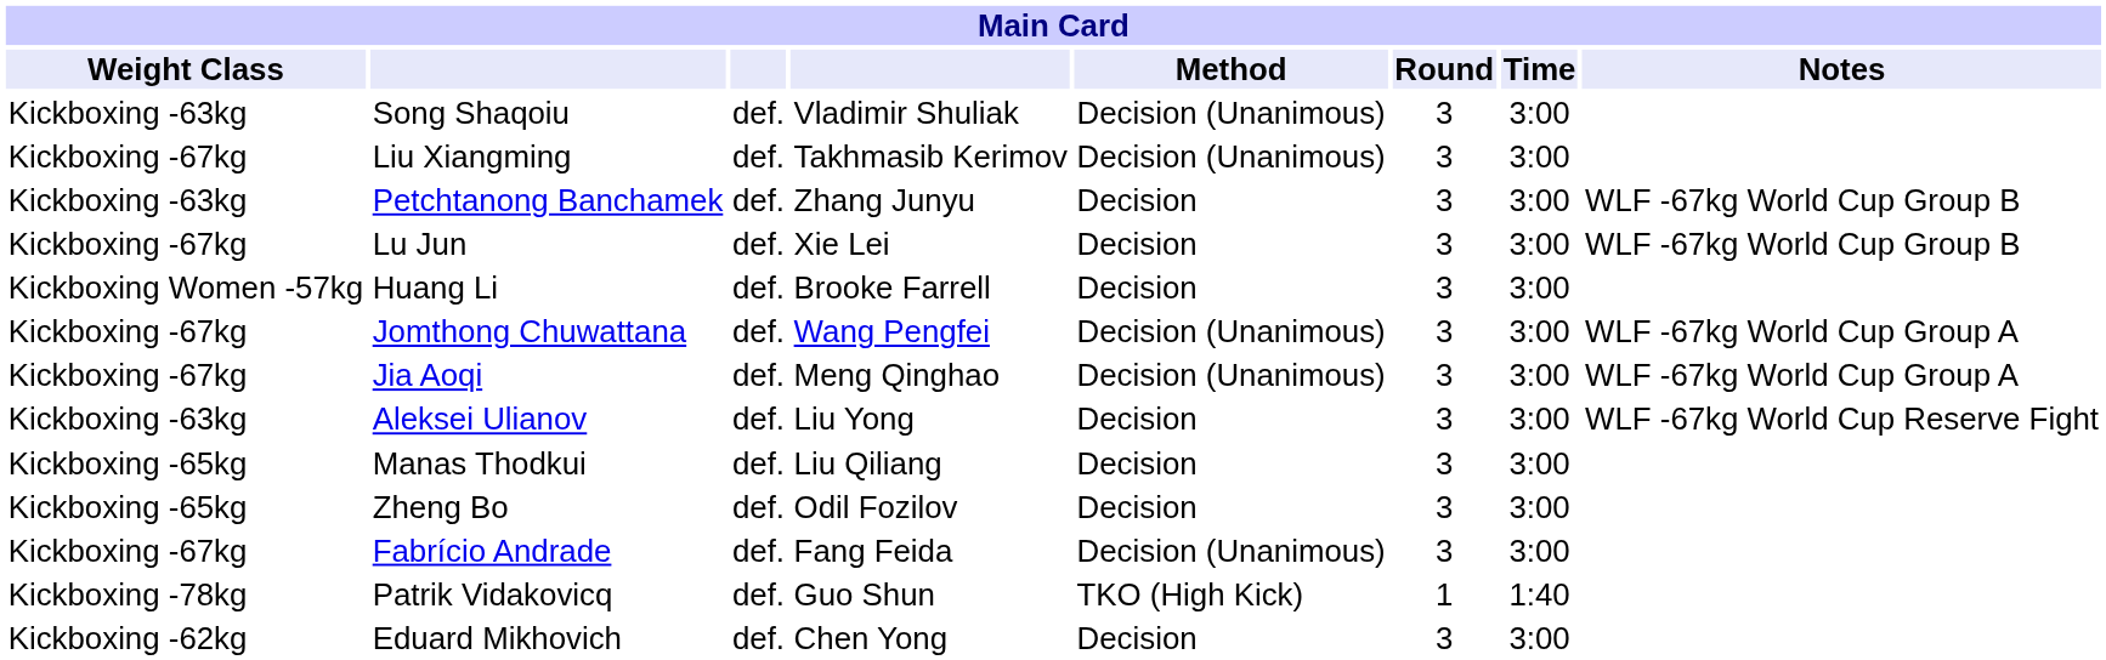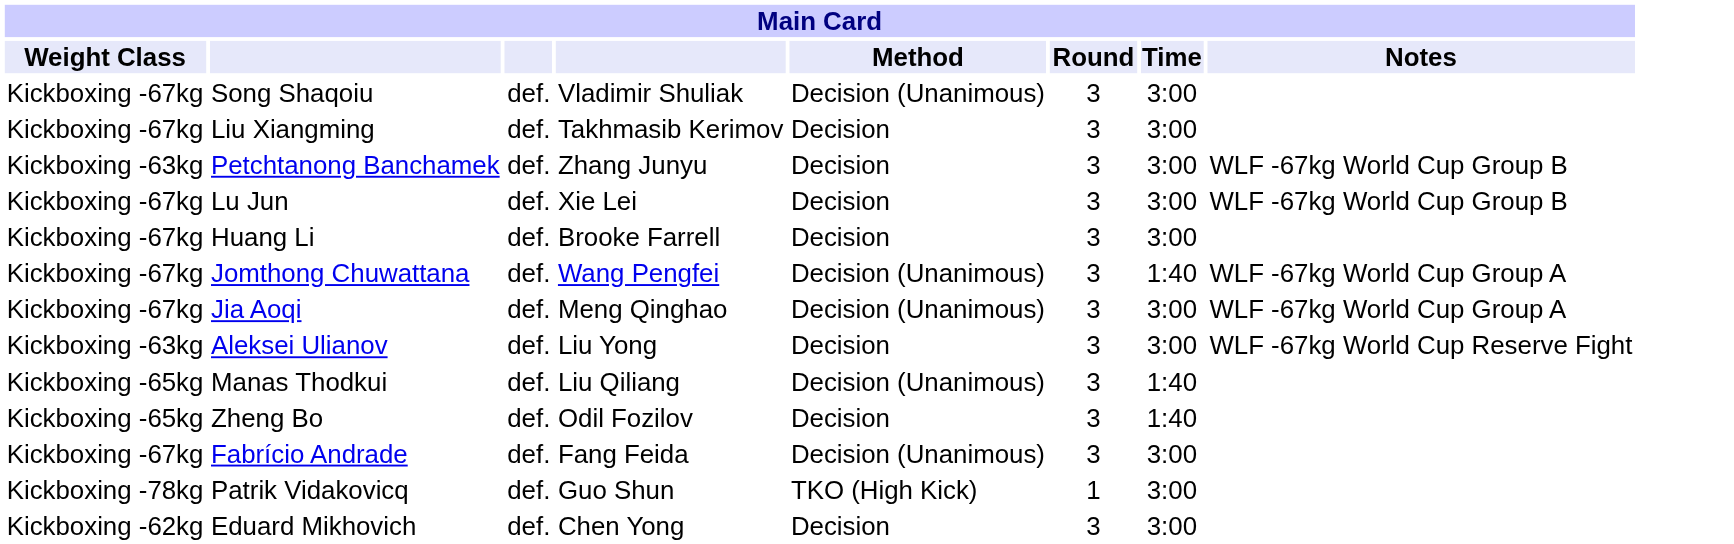Song Shaqoiu | Weight Class: Kickboxing -63kg -> Kickboxing -67kg
Liu Xiangming | Method: Decision (Unanimous) -> Decision
Huang Li | Weight Class: Kickboxing Women -57kg -> Kickboxing -67kg
Jomthong Chuwattana | Time: 3:00 -> 1:40
Manas Thodkui | Method: Decision -> Decision (Unanimous)
Manas Thodkui | Time: 3:00 -> 1:40
Zheng Bo | Time: 3:00 -> 1:40
Patrik Vidakovicq | Time: 1:40 -> 3:00
